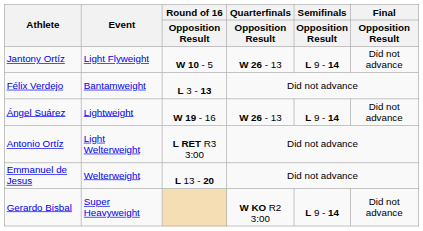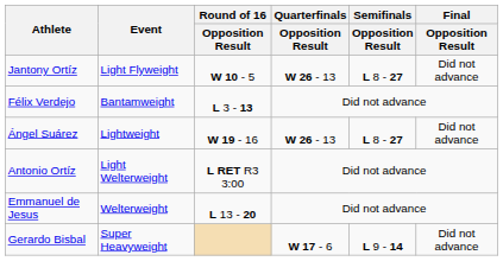Jantony Ortíz | Semifinals / Opposition Result: L 9 - 14 -> L 8 - 27
Ángel Suárez | Semifinals / Opposition Result: L 9 - 14 -> L 8 - 27
Gerardo Bisbal | Quarterfinals / Opposition Result: W KO R2 3:00 -> W 17 - 6
